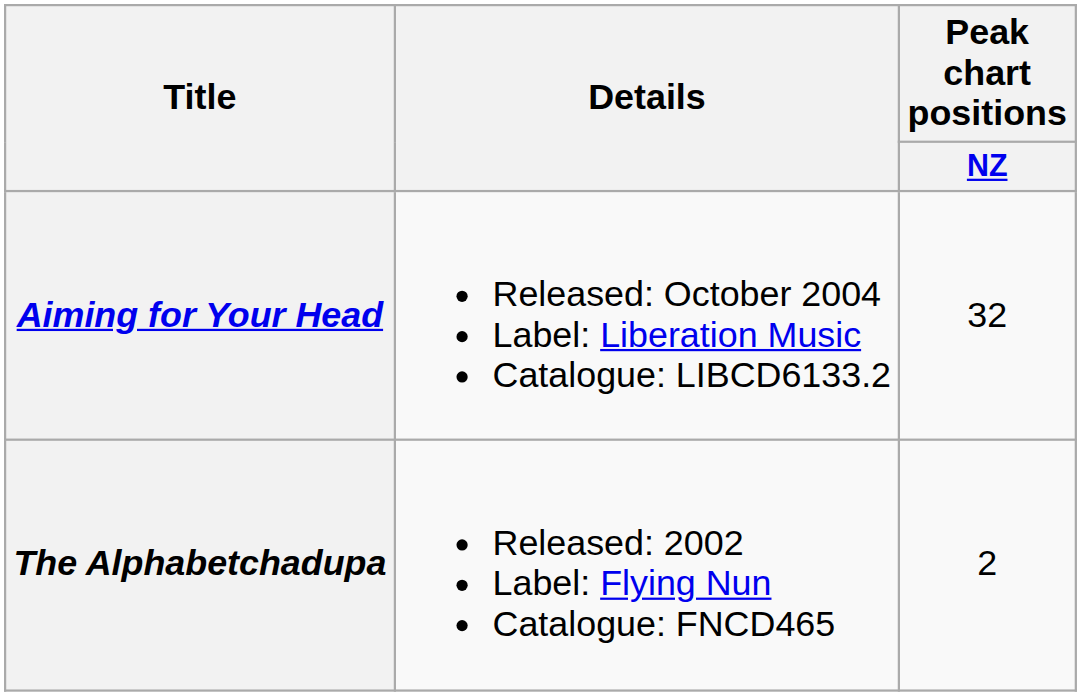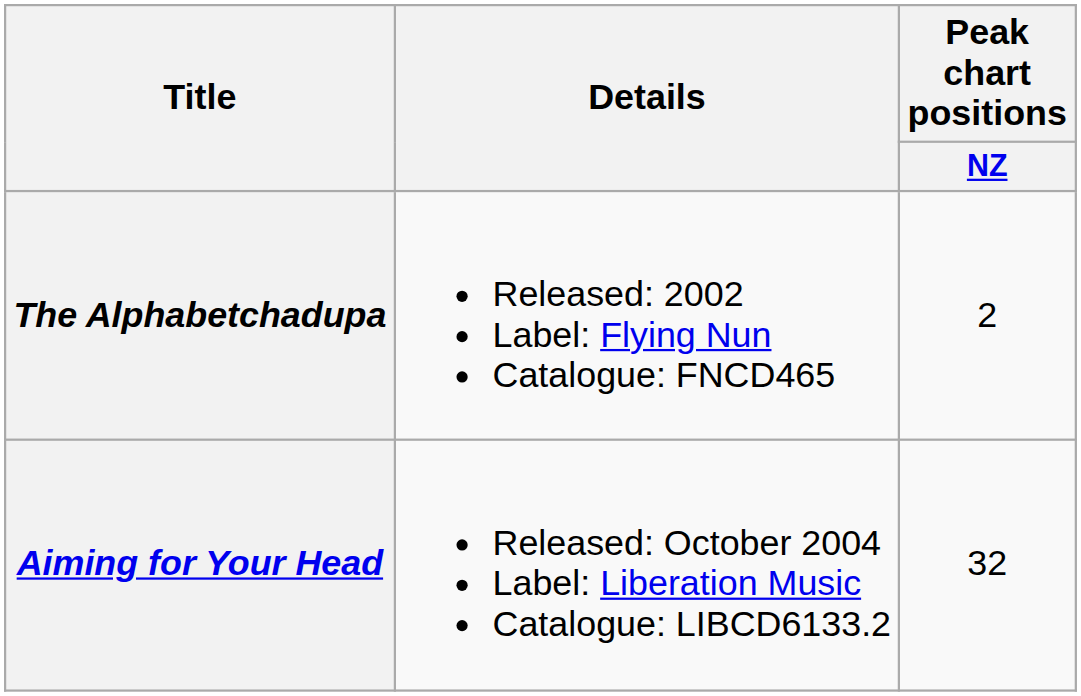rows swapped: The Alphabetchadupa <-> Aiming for Your Head
